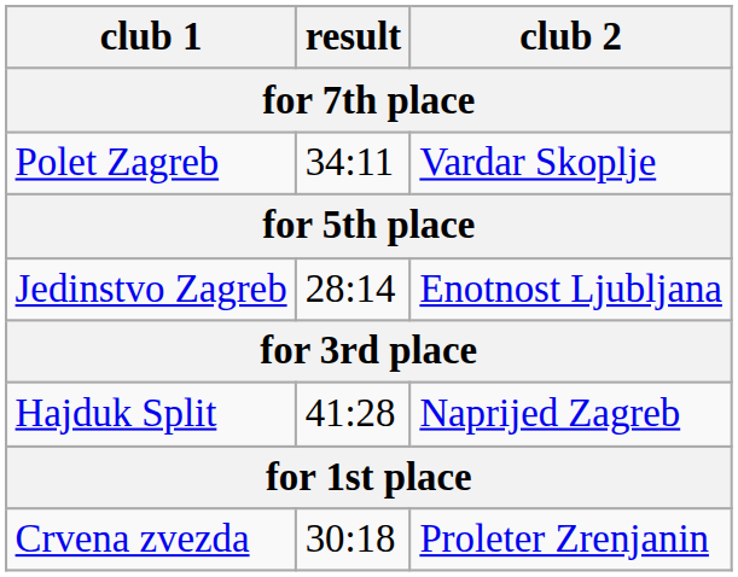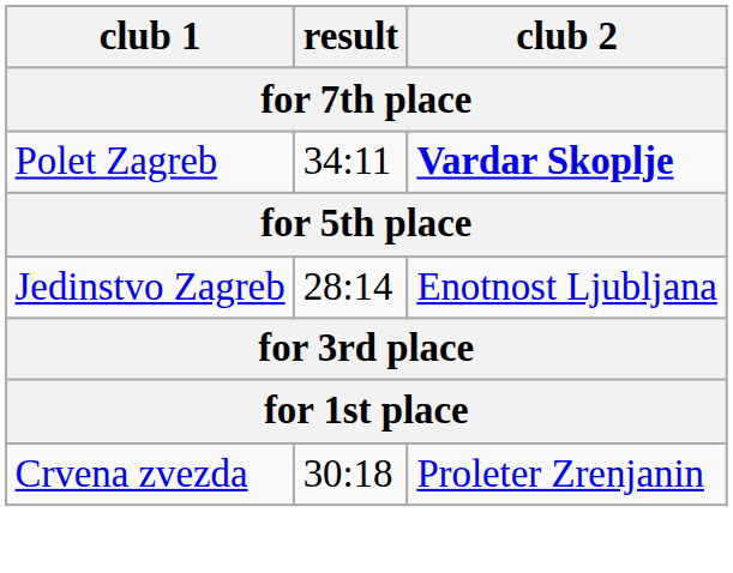Polet Zagreb | club 2: normal -> bold
- row: Hajduk Split | 41:28 | Naprijed Zagreb
